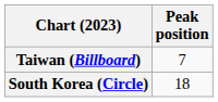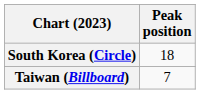rows swapped: South Korea (Circle) <-> Taiwan (Billboard)
